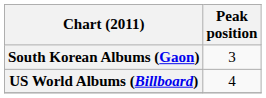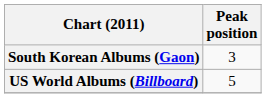US World Albums (Billboard) | Peak position: 4 -> 5
